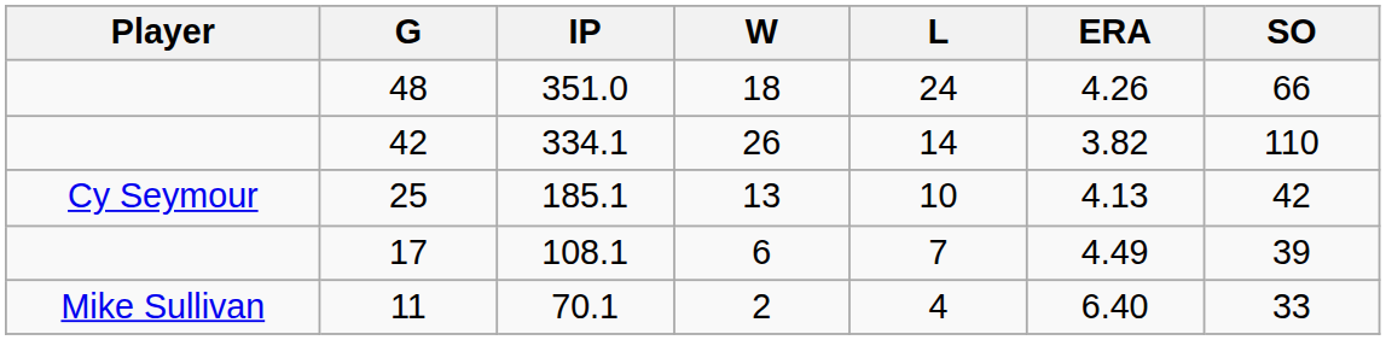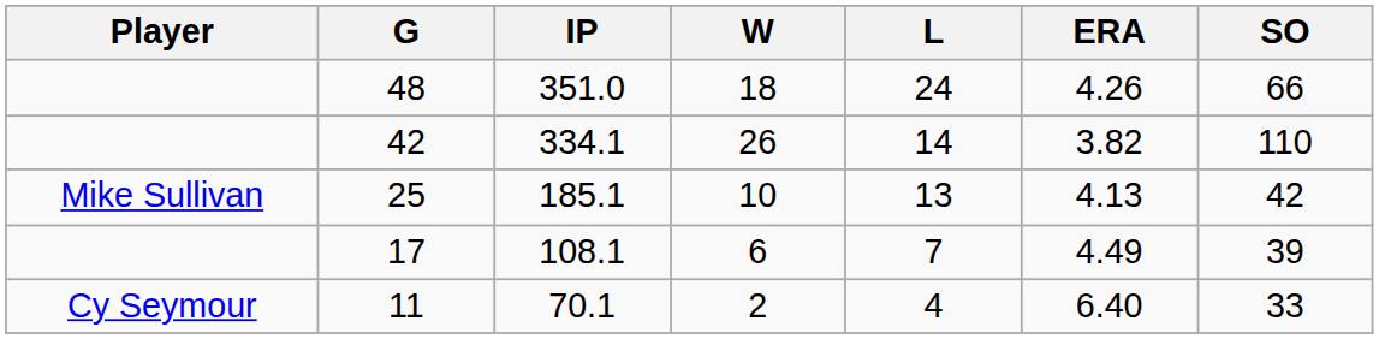25 | Player: Cy Seymour -> Mike Sullivan
25 | W: 13 -> 10
25 | L: 10 -> 13
11 | Player: Mike Sullivan -> Cy Seymour
